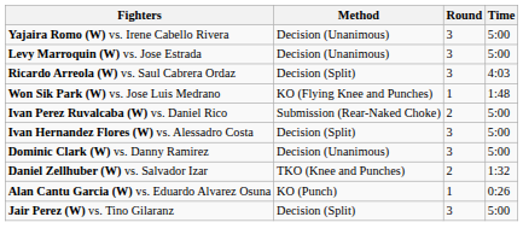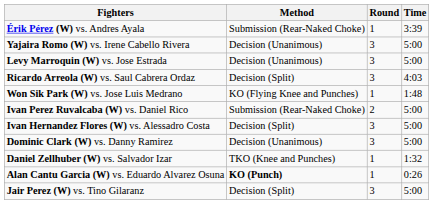+ row: Érik Pérez (W) vs. Andres Ayala | Submission (Rear-Naked Choke) | 1 | 3:39
Daniel Zellhuber (W) vs. Salvador Izar | Round: 2 -> 1
Alan Cantu Garcia (W) vs. Eduardo Alvarez Osuna | Method: normal -> bold
